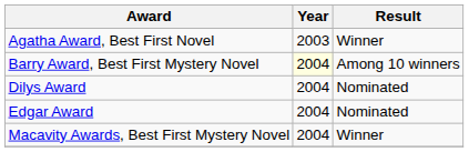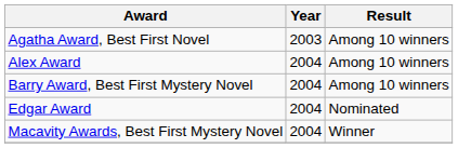Agatha Award, Best First Novel | Result: Winner -> Among 10 winners
+ row: Alex Award | 2004 | Among 10 winners
Barry Award, Best First Mystery Novel | Year: lightyellow background -> no background
- row: Dilys Award | 2004 | Nominated
